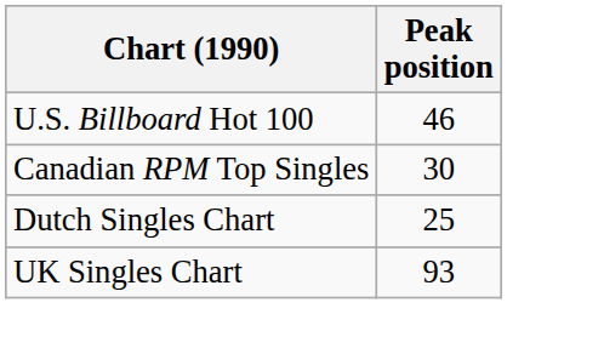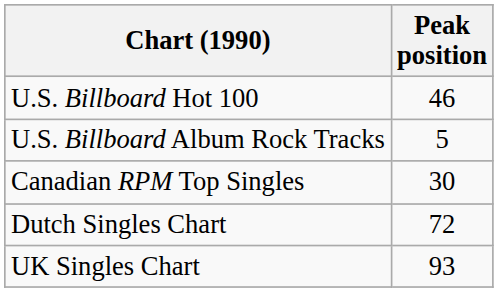+ row: U.S. Billboard Album Rock Tracks | 5
Dutch Singles Chart | Peak position: 25 -> 72
